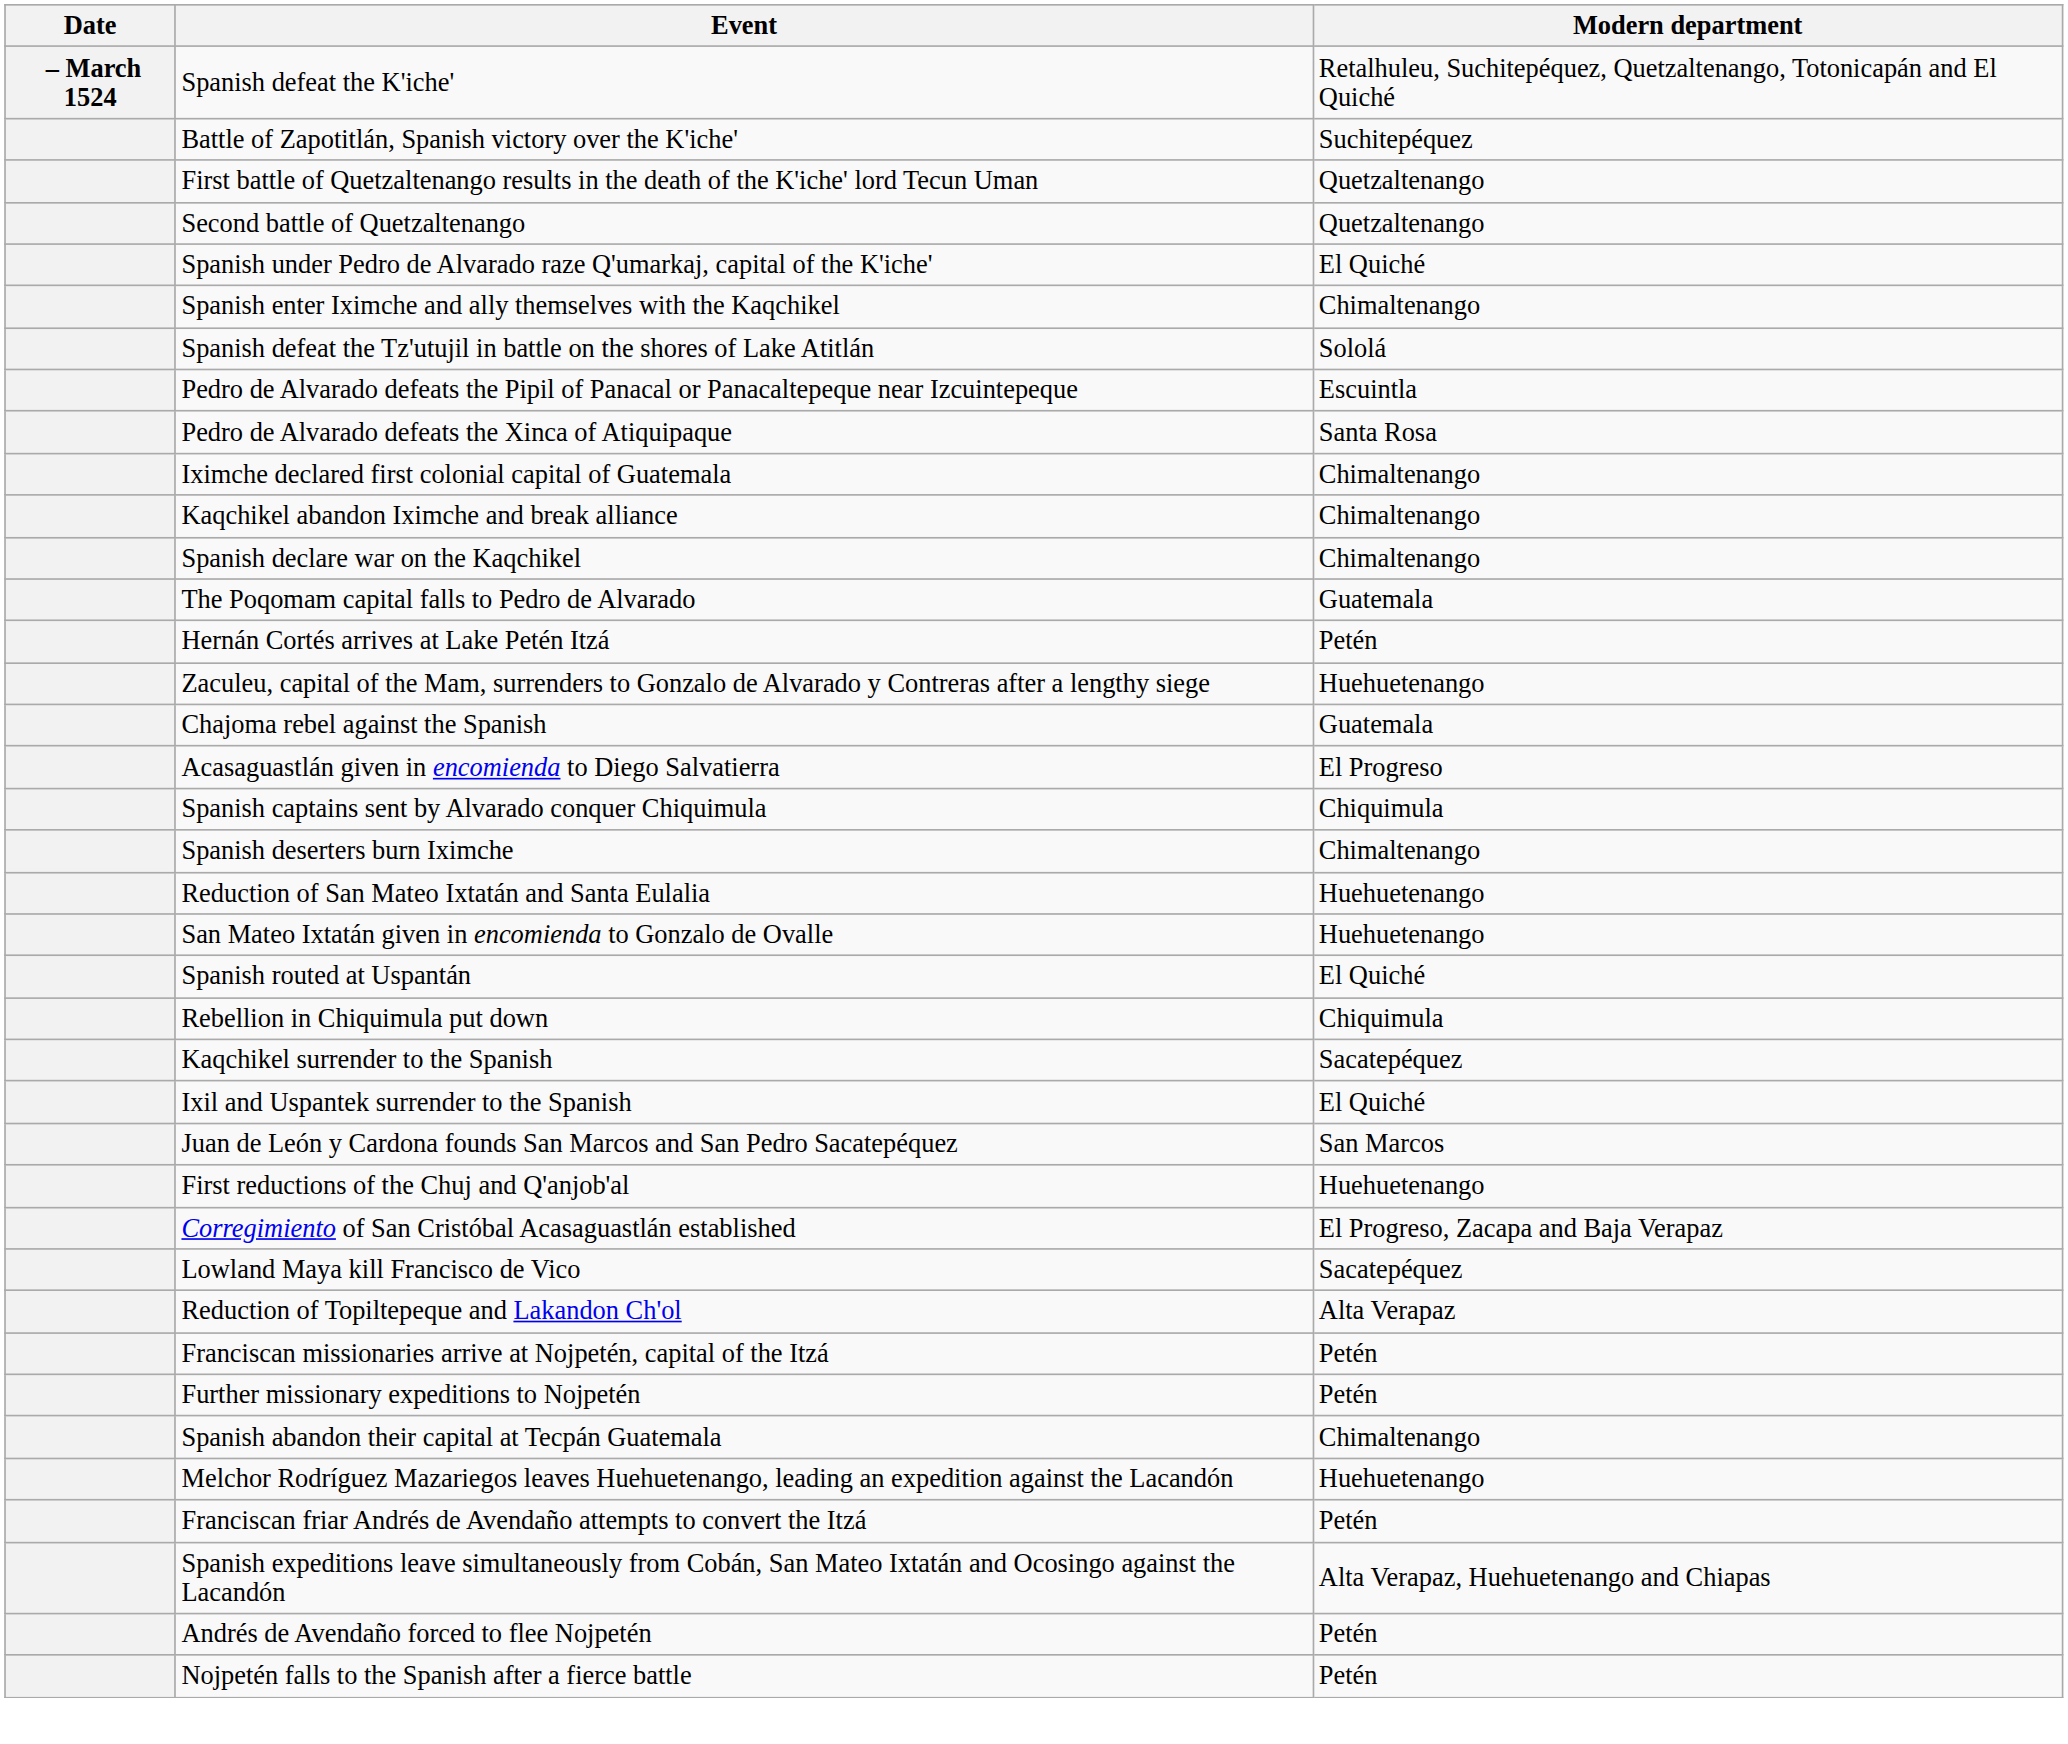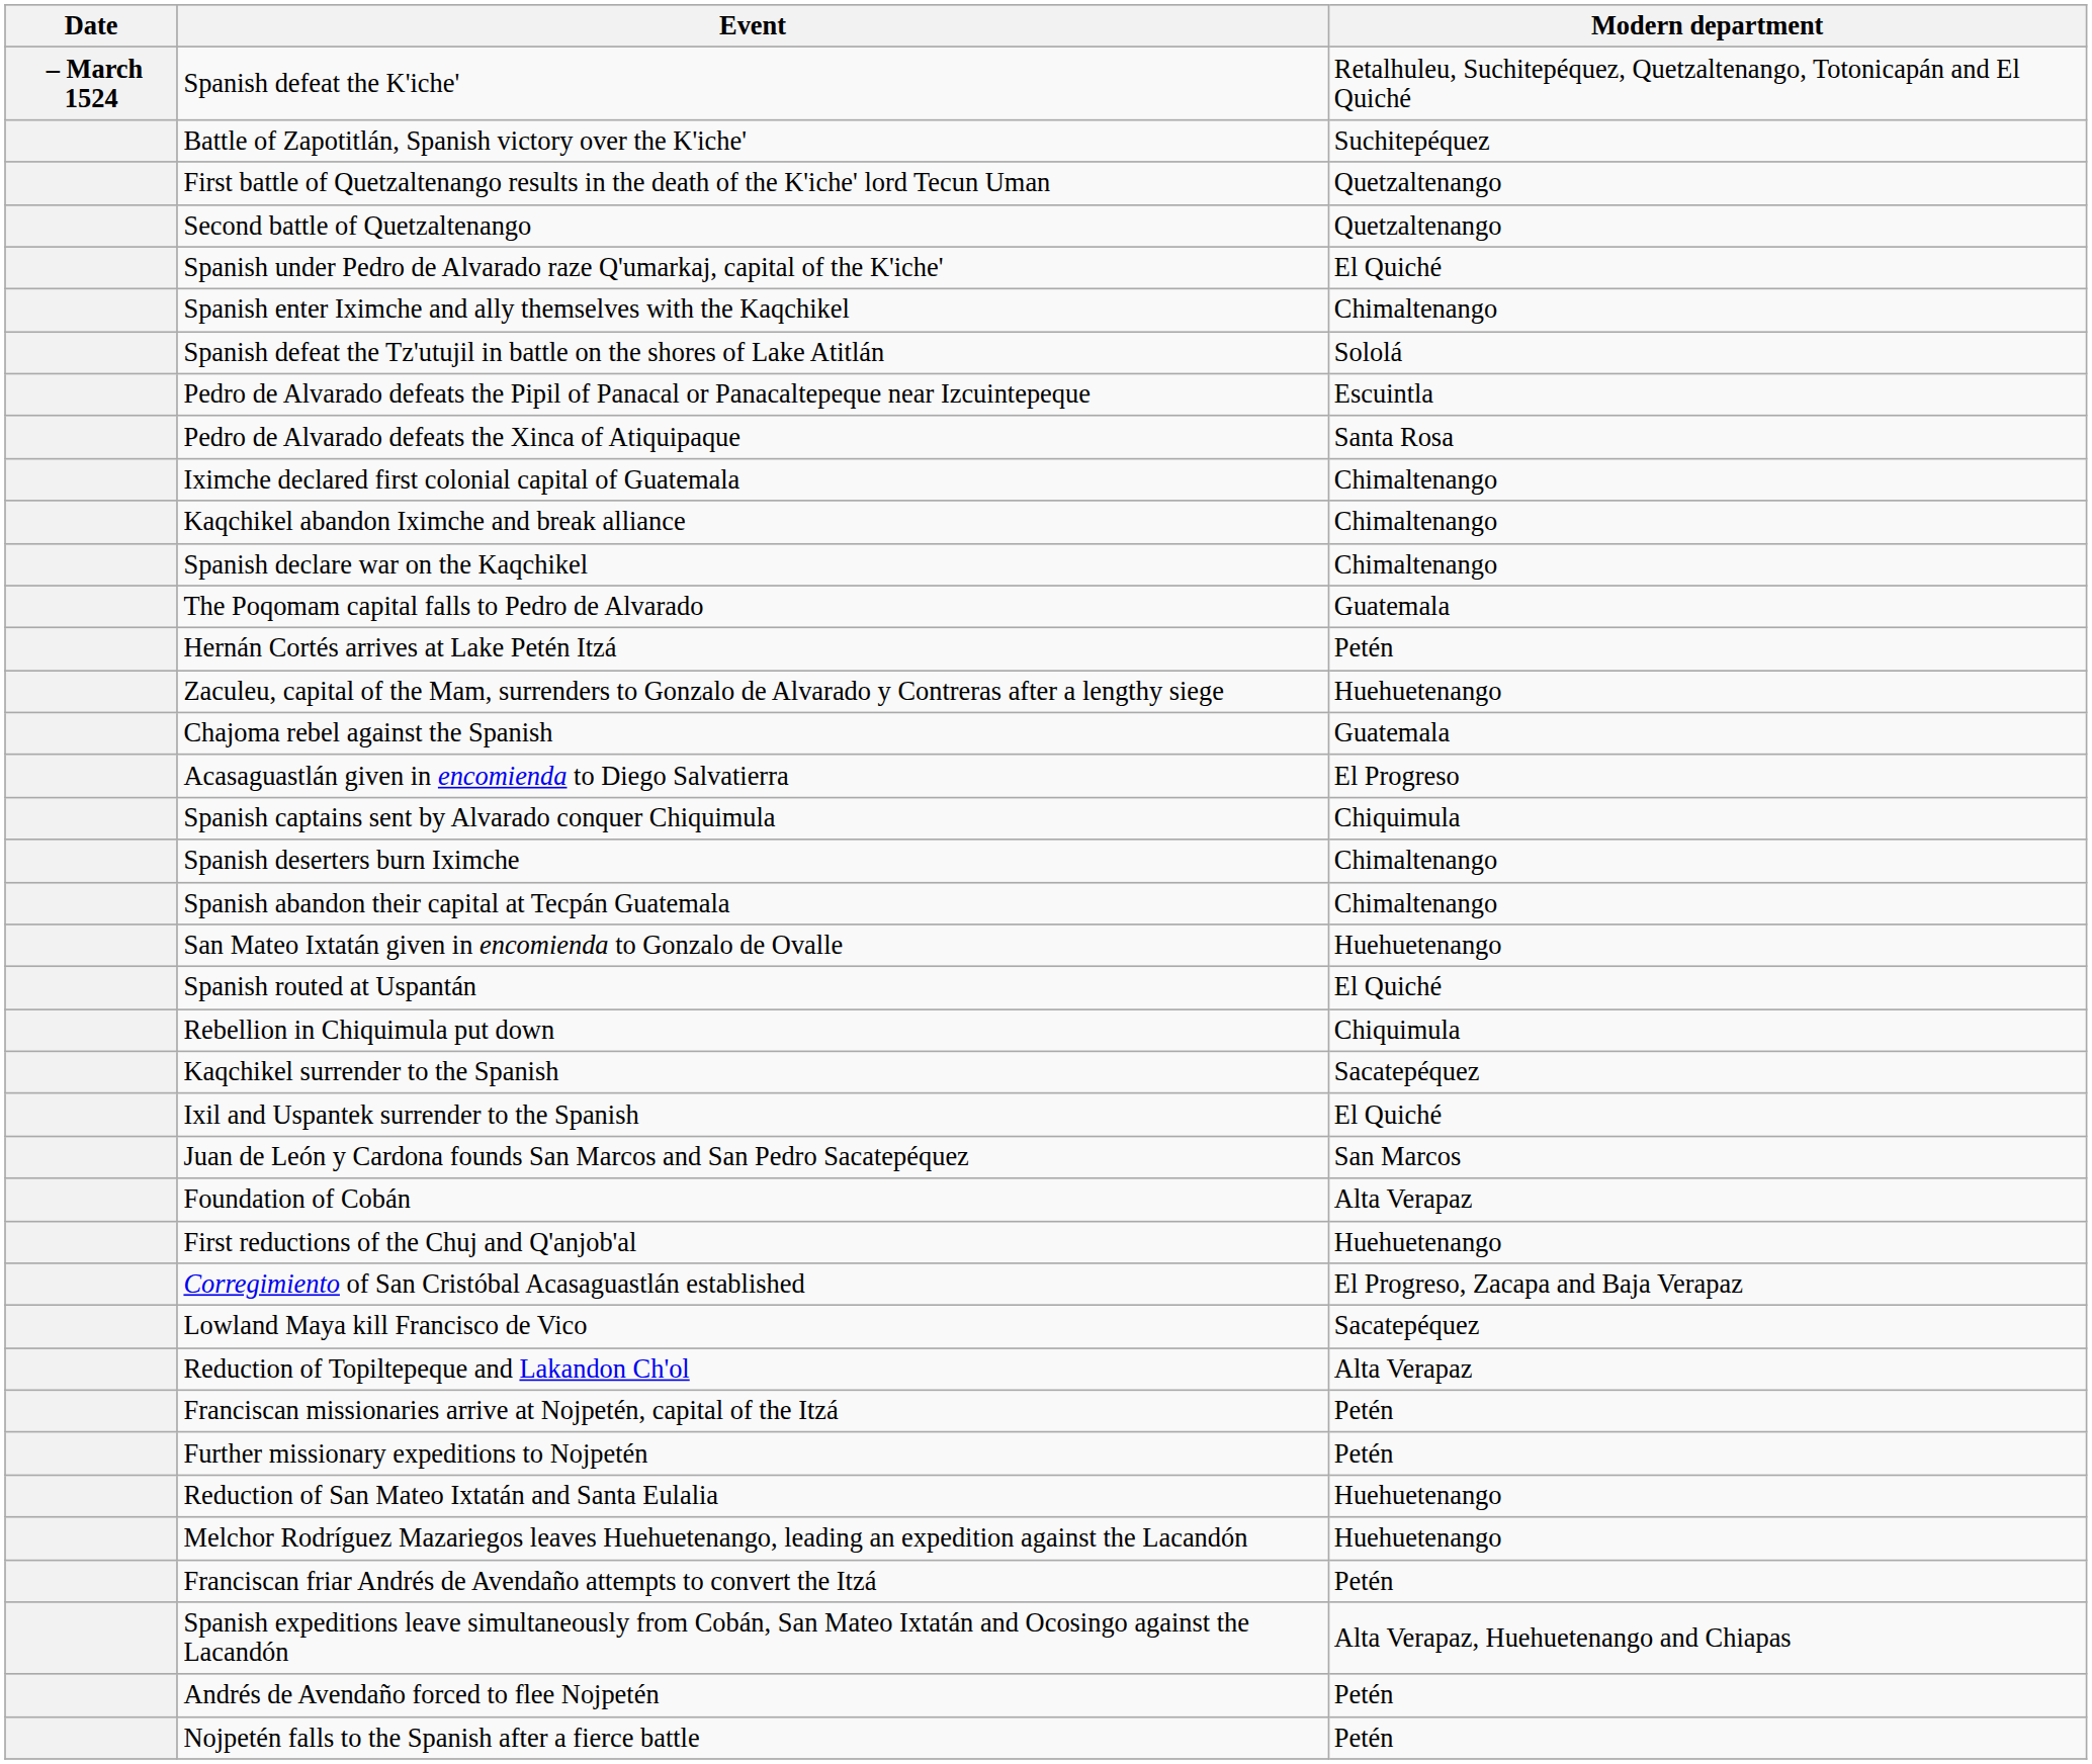rows swapped: Spanish abandon their capital at Tecpán Guatemala <-> Reduction of San Mateo Ixtatán and Santa Eulalia
+ row: Foundation of Cobán | Alta Verapaz
